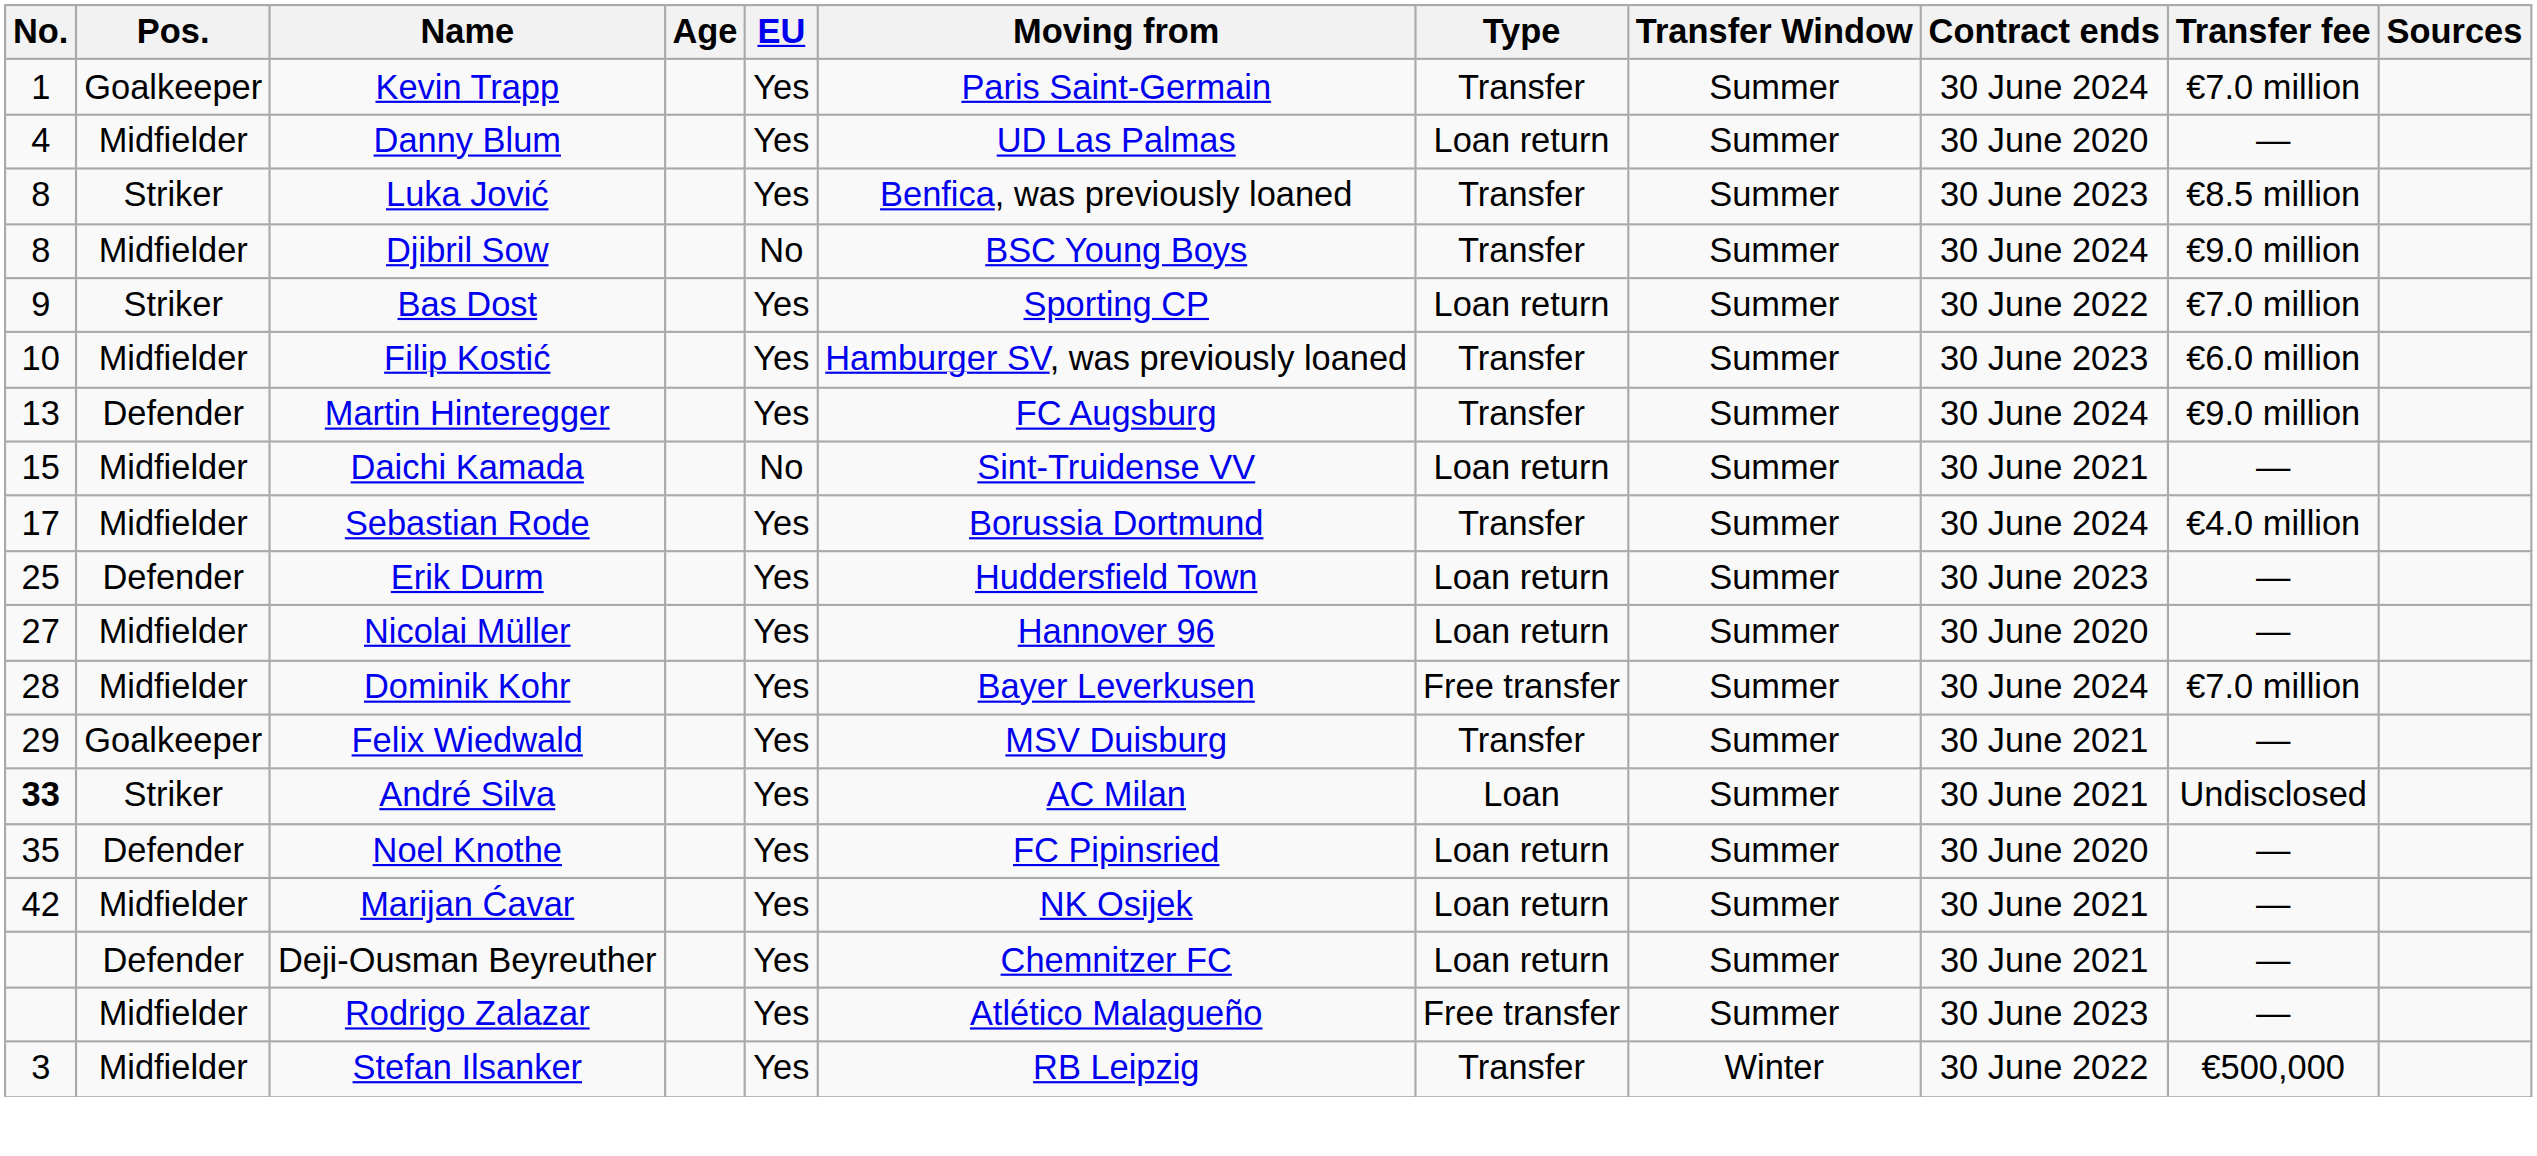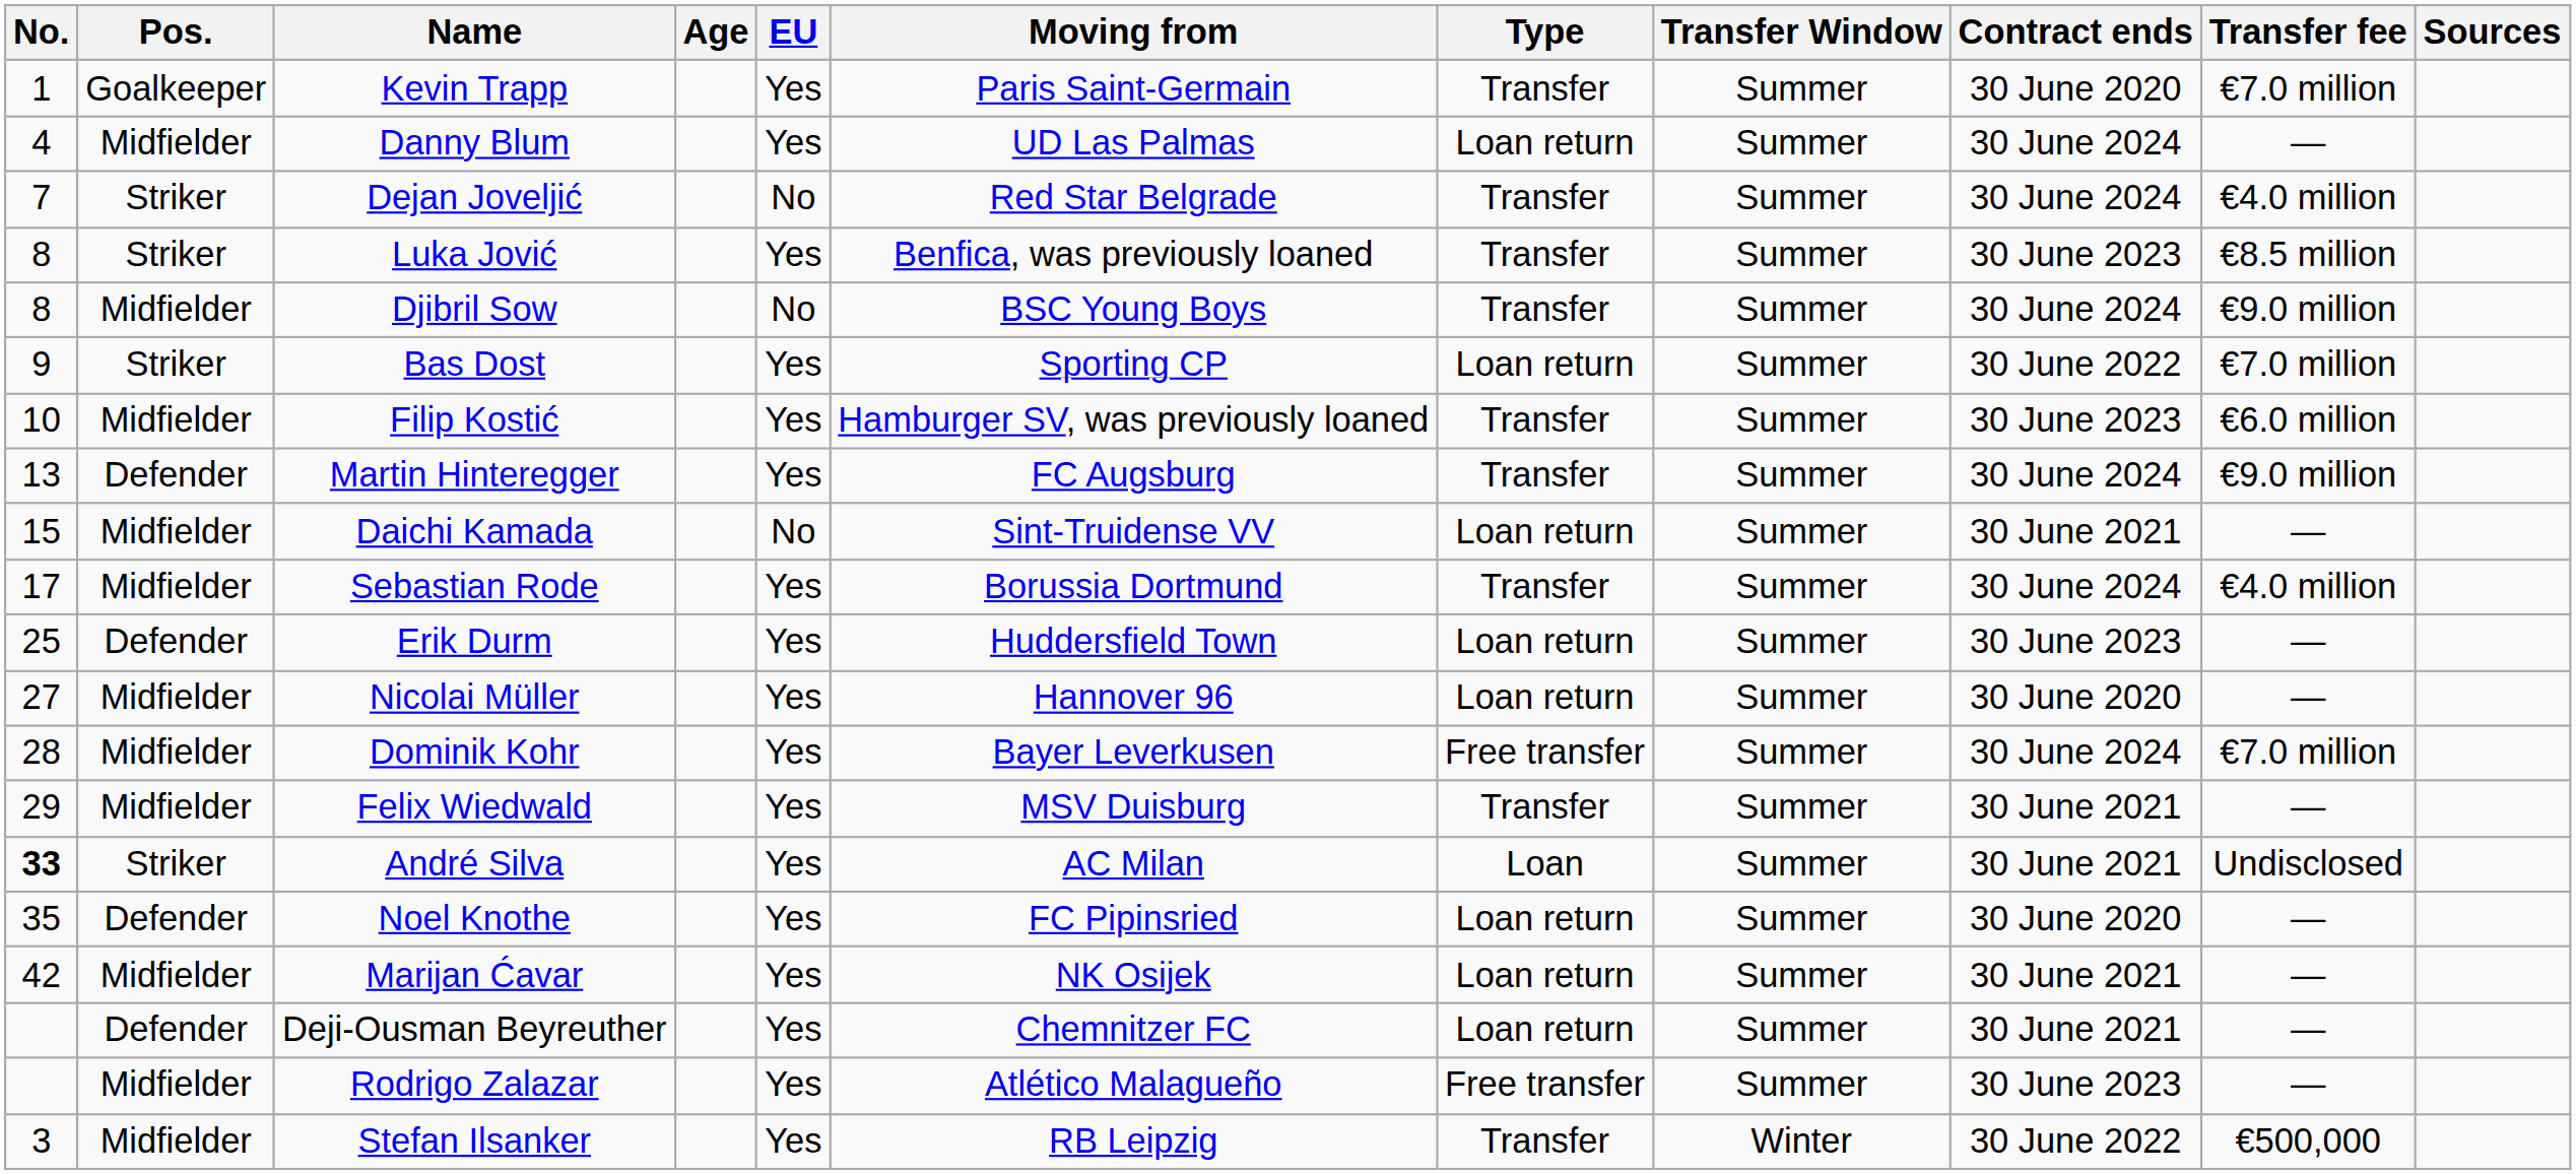Kevin Trapp | Contract ends: 30 June 2024 -> 30 June 2020
Danny Blum | Contract ends: 30 June 2020 -> 30 June 2024
+ row: 7 | Striker | Dejan Joveljić | No | Red Star Belgrade | Transfer | Summer | 30 June 2024 | €4.0 million
Felix Wiedwald | Pos.: Goalkeeper -> Midfielder
